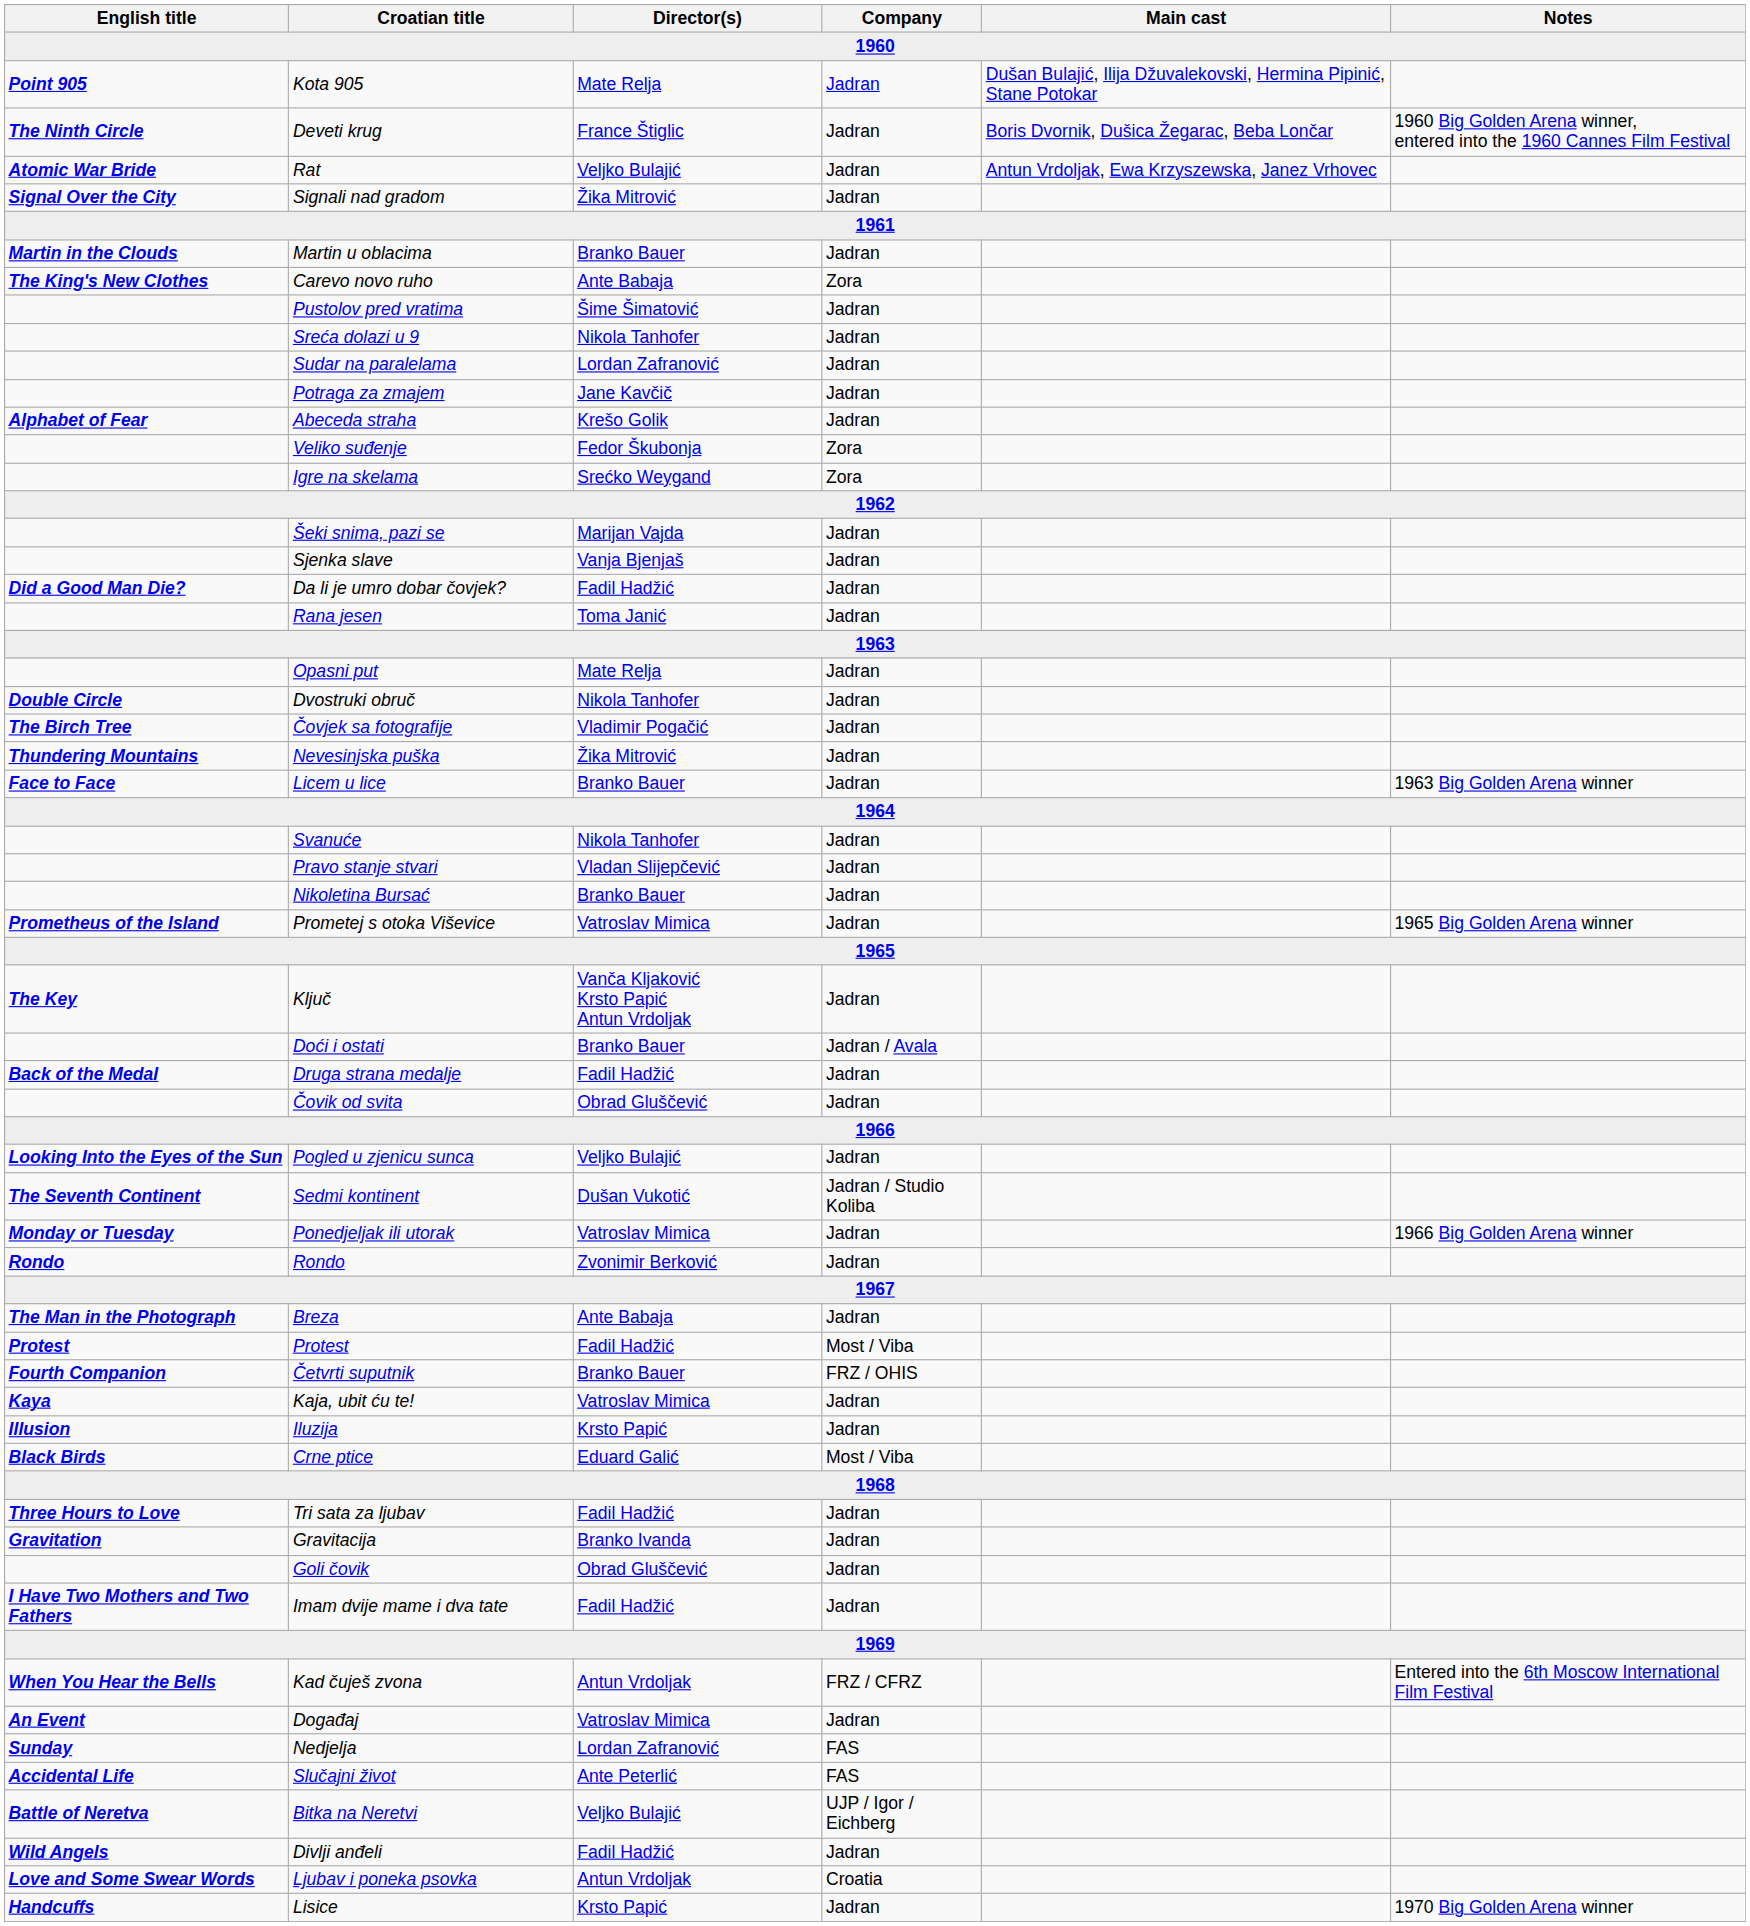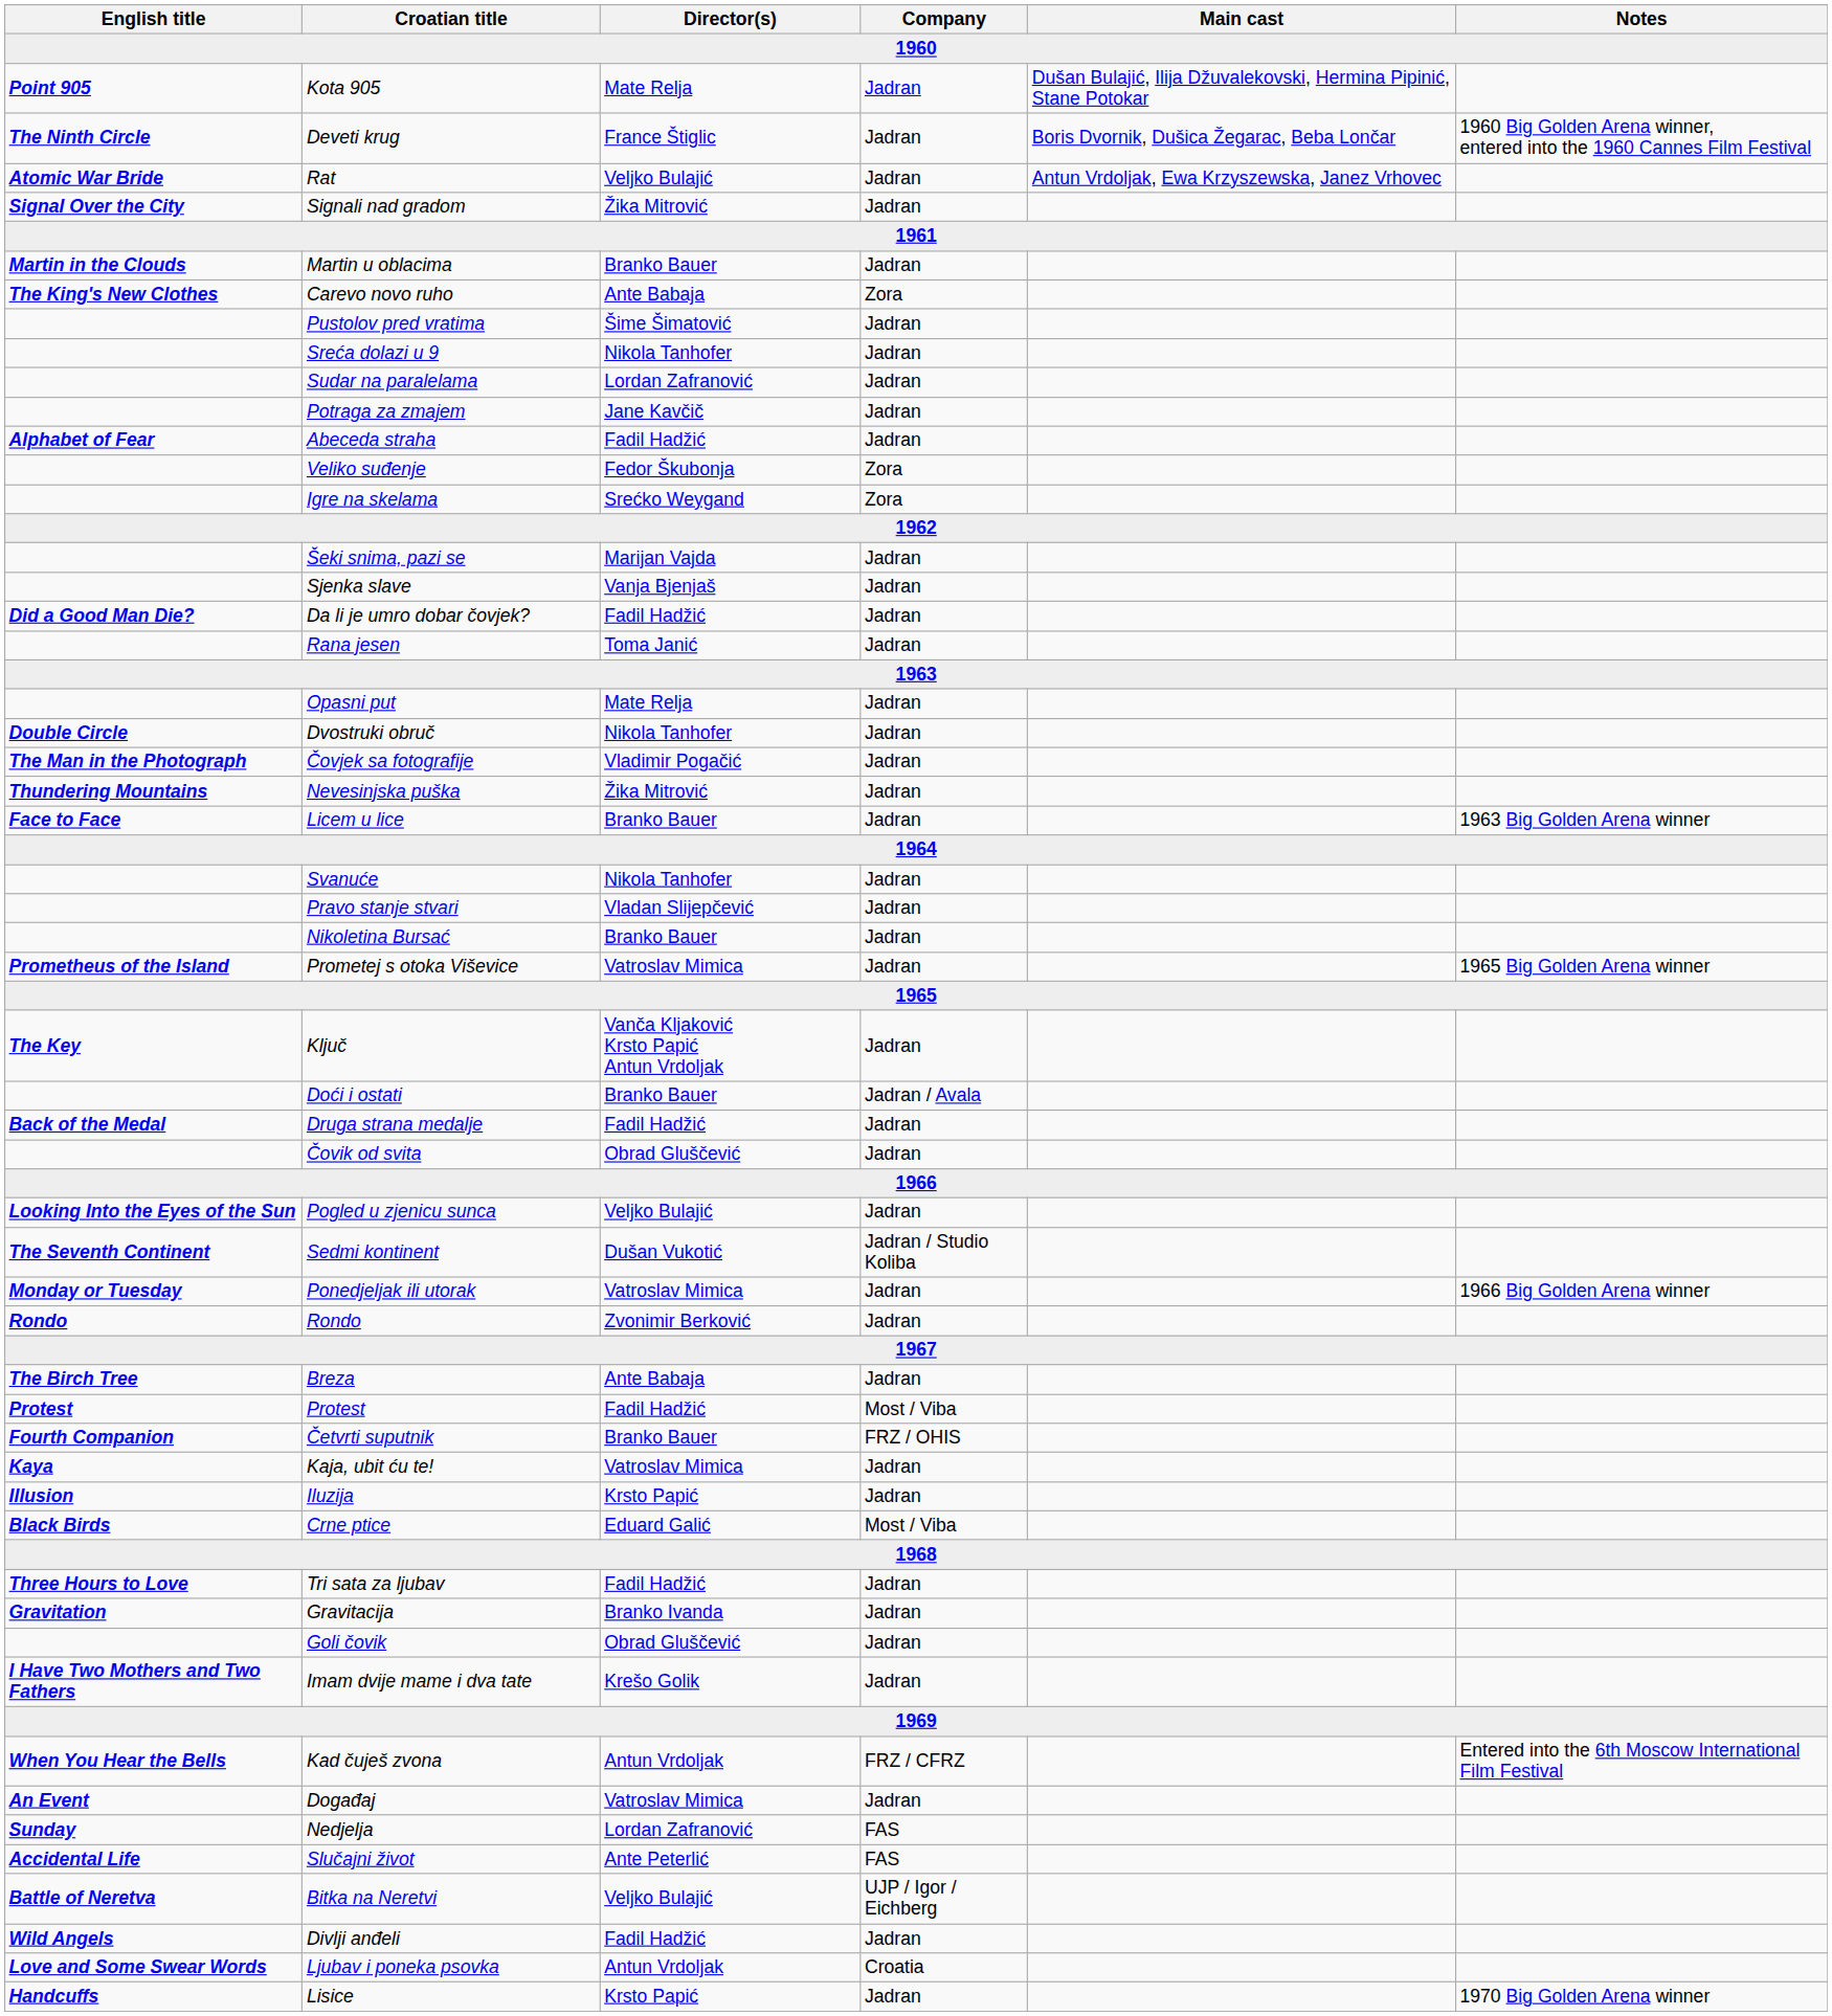Abeceda straha | Director(s): Krešo Golik -> Fadil Hadžić
Čovjek sa fotografije | English title: The Birch Tree -> The Man in the Photograph
Breza | English title: The Man in the Photograph -> The Birch Tree
Imam dvije mame i dva tate | Director(s): Fadil Hadžić -> Krešo Golik
